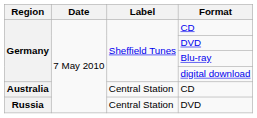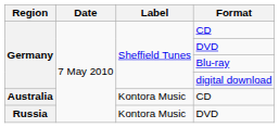Australia / CD | Label: Central Station -> Kontora Music
Russia / DVD | Label: Central Station -> Kontora Music
